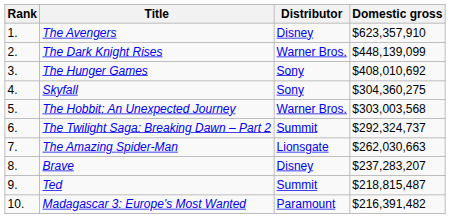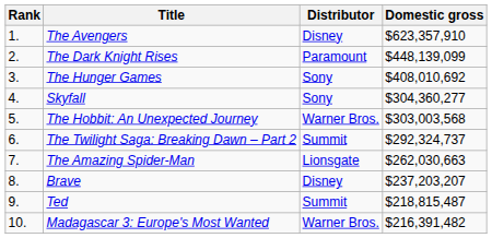The Dark Knight Rises | Distributor: Warner Bros. -> Paramount
Skyfall | Domestic gross: $304,360,275 -> $304,360,277
Brave | Domestic gross: $237,283,207 -> $237,203,207
Madagascar 3: Europe's Most Wanted | Distributor: Paramount -> Warner Bros.
